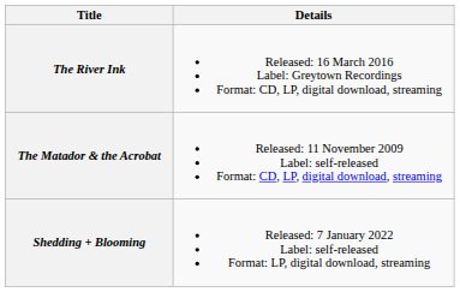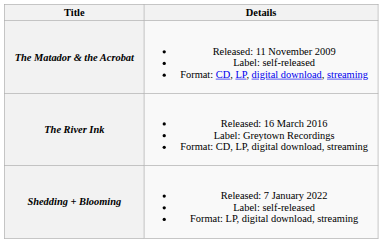rows swapped: The Matador & the Acrobat <-> The River Ink
